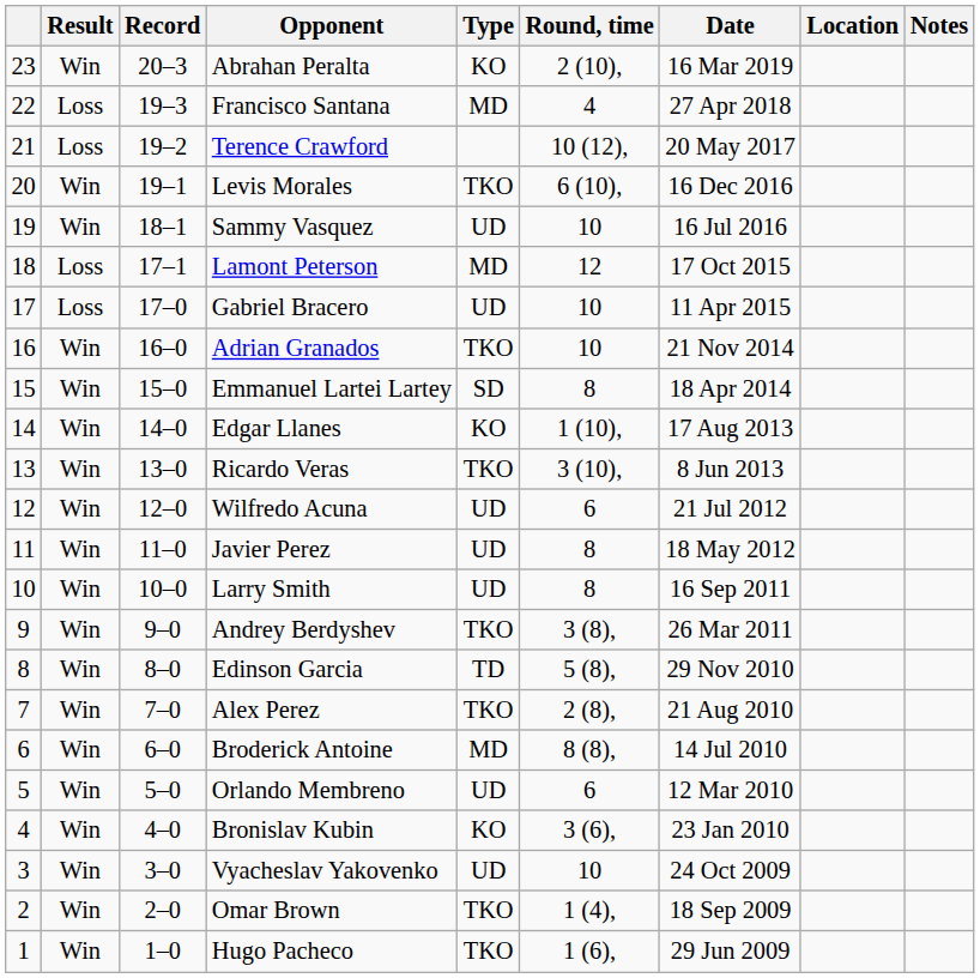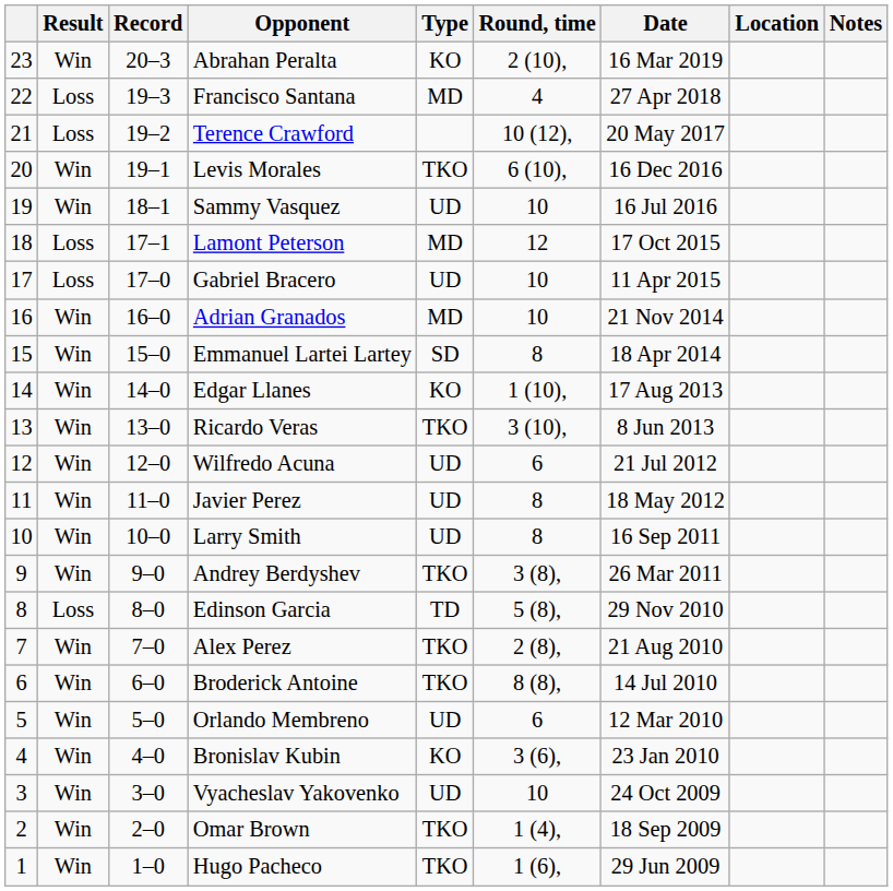Adrian Granados | Type: TKO -> MD
Edinson Garcia | Result: Win -> Loss
Broderick Antoine | Type: MD -> TKO
